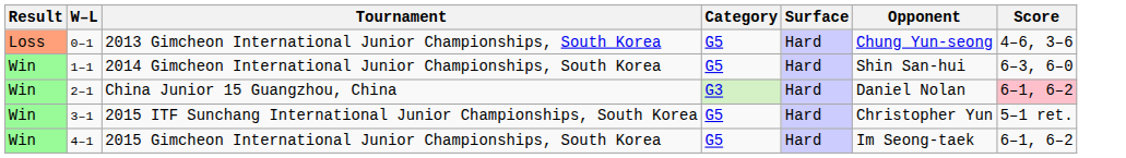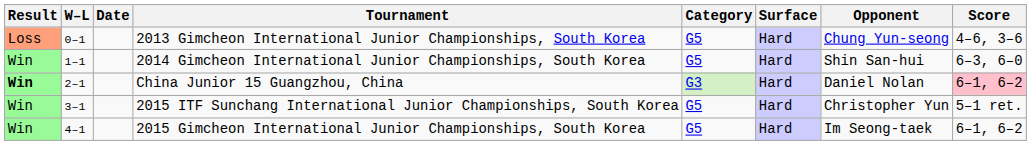+ column: Date
China Junior 15 Guangzhou, China | Result: normal -> bold
